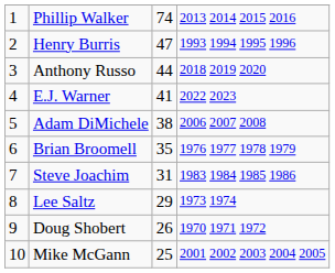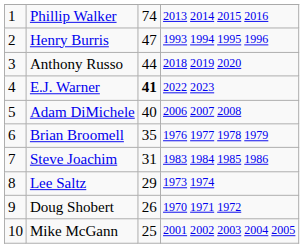E.J. Warner | column 3: normal -> bold
Adam DiMichele | column 3: 38 -> 40
